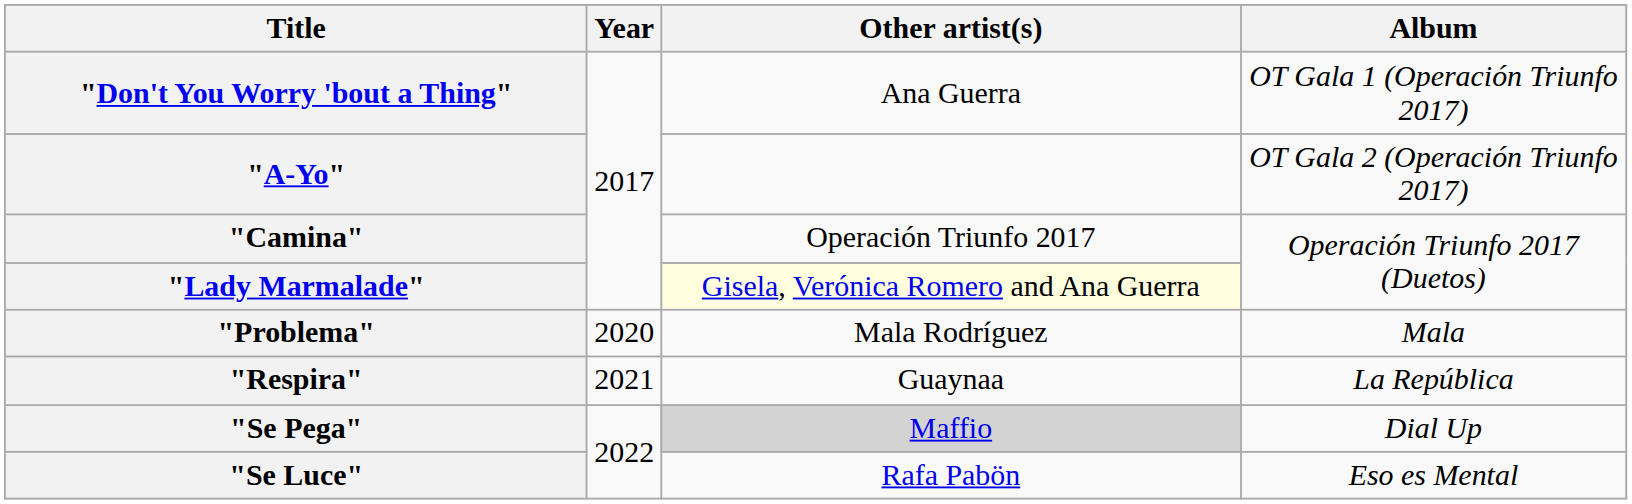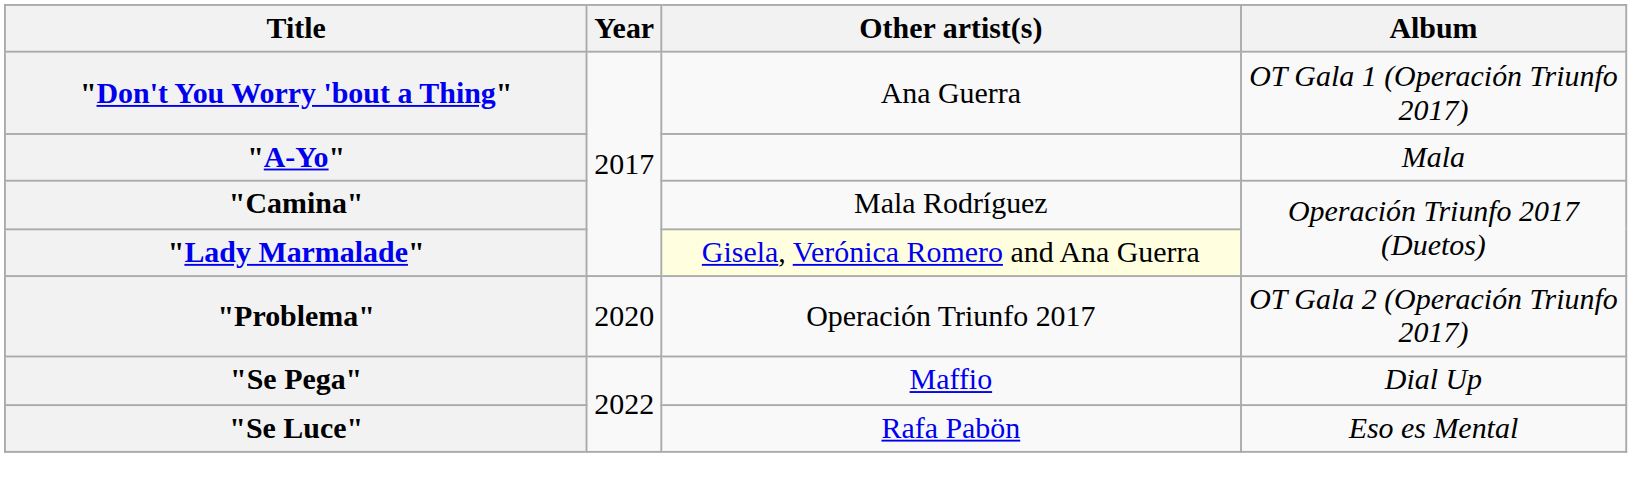"A-Yo" | Album: OT Gala 2 (Operación Triunfo 2017) -> Mala
"Camina" | Other artist(s): Operación Triunfo 2017 -> Mala Rodríguez
"Problema" | Other artist(s): Mala Rodríguez -> Operación Triunfo 2017
"Problema" | Album: Mala -> OT Gala 2 (Operación Triunfo 2017)
- row: "Respira" | 2021 | Guaynaa | La República
"Se Pega" | Other artist(s): lightgrey background -> no background
